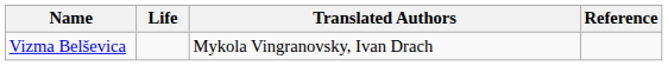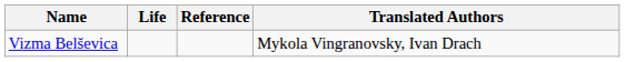columns swapped: Translated Authors <-> Reference
